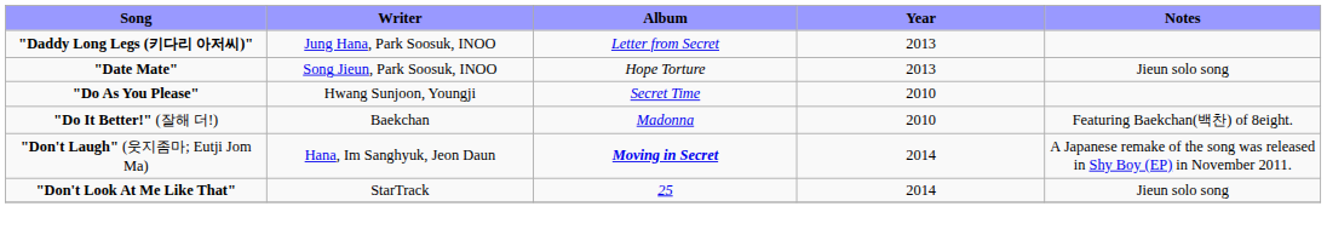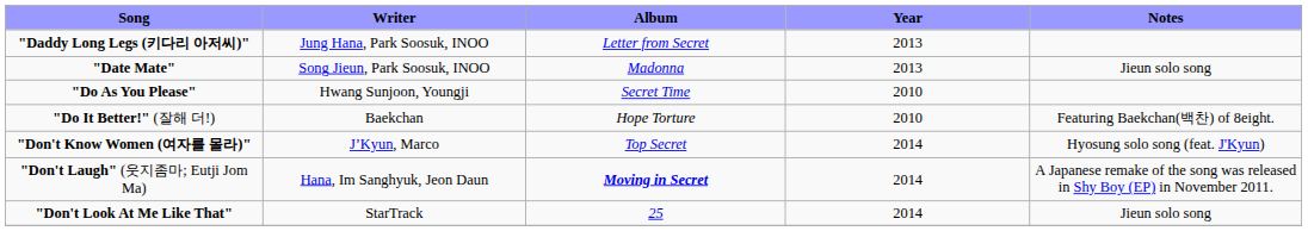"Date Mate" | Album: Hope Torture -> Madonna
"Do It Better!" (잘해 더!) | Album: Madonna -> Hope Torture
+ row: "Don't Know Women (여자를 몰라)" | J’Kyun, Marco | Top Secret | 2014 | Hyosung solo song (feat. J'Kyun)
